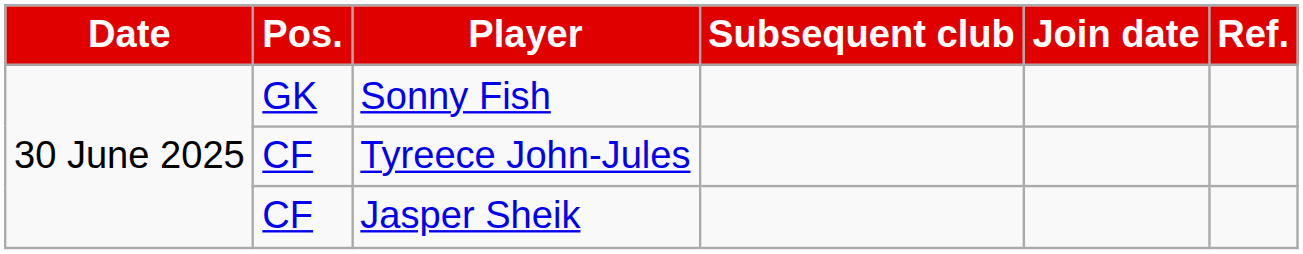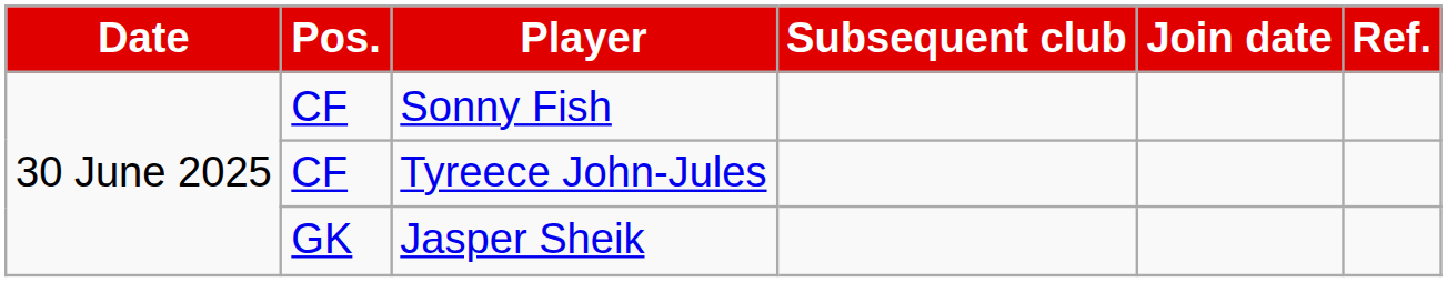Sonny Fish | Pos.: GK -> CF
Jasper Sheik | Pos.: CF -> GK
